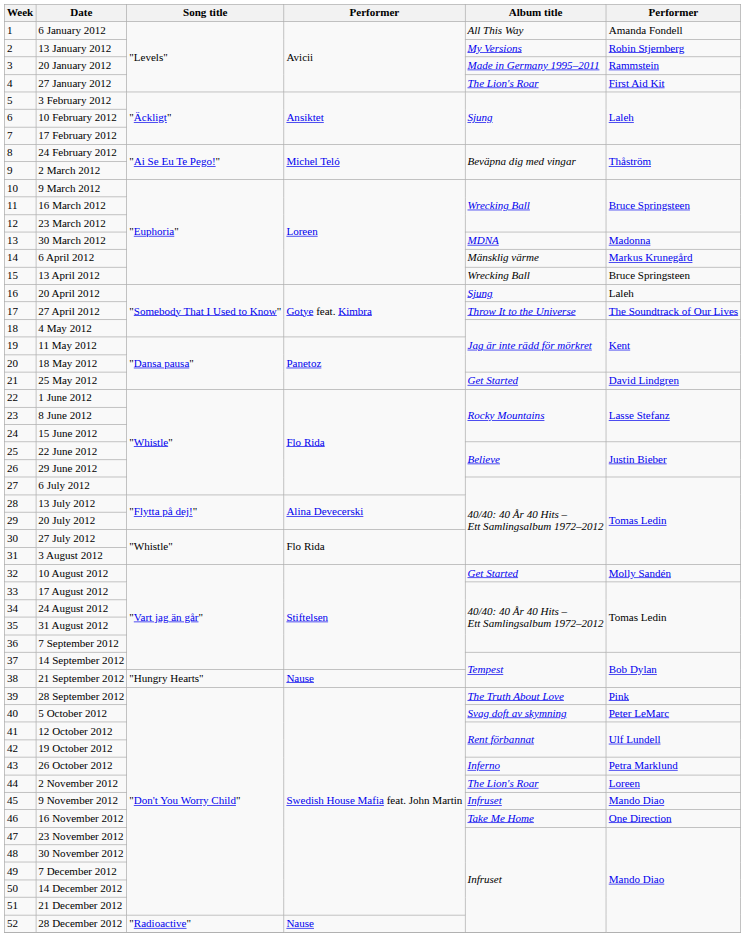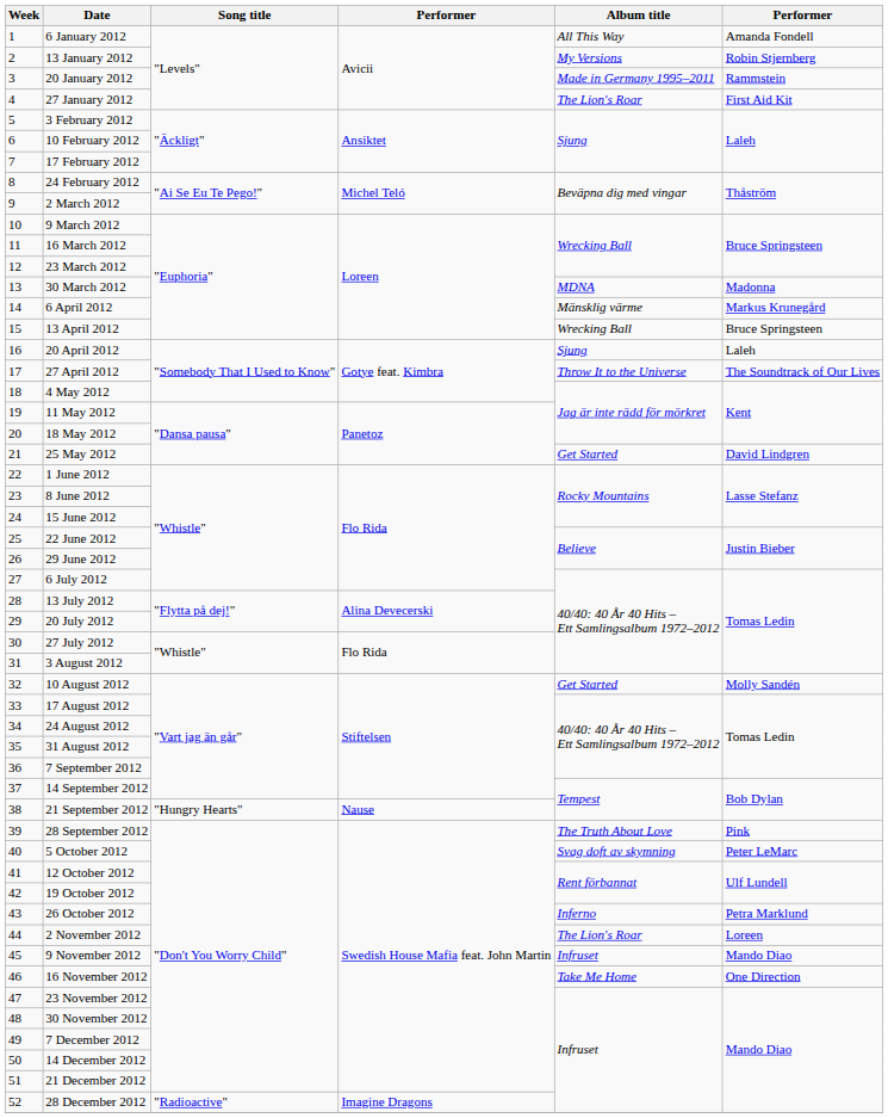28 December 2012 | column 4: Nause -> Imagine Dragons
